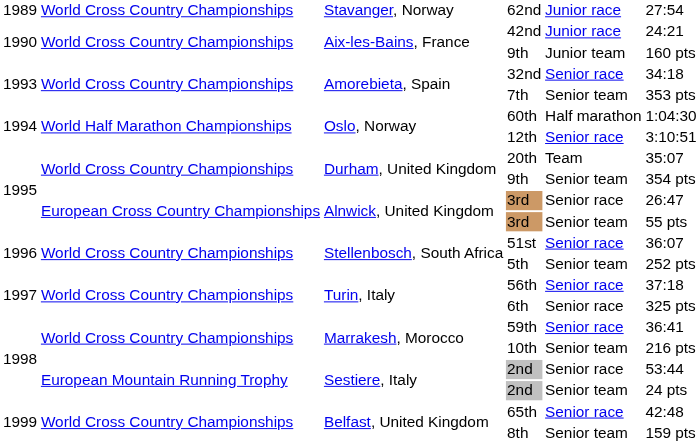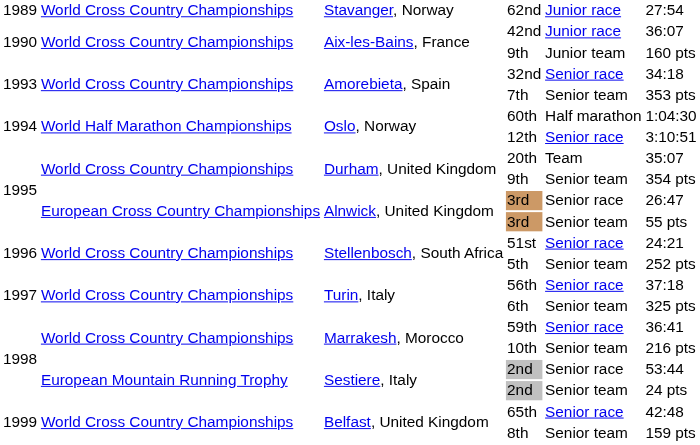42nd | column 6: 24:21 -> 36:07
51st | column 6: 36:07 -> 24:21
6th | column 5: Senior race -> Senior team
